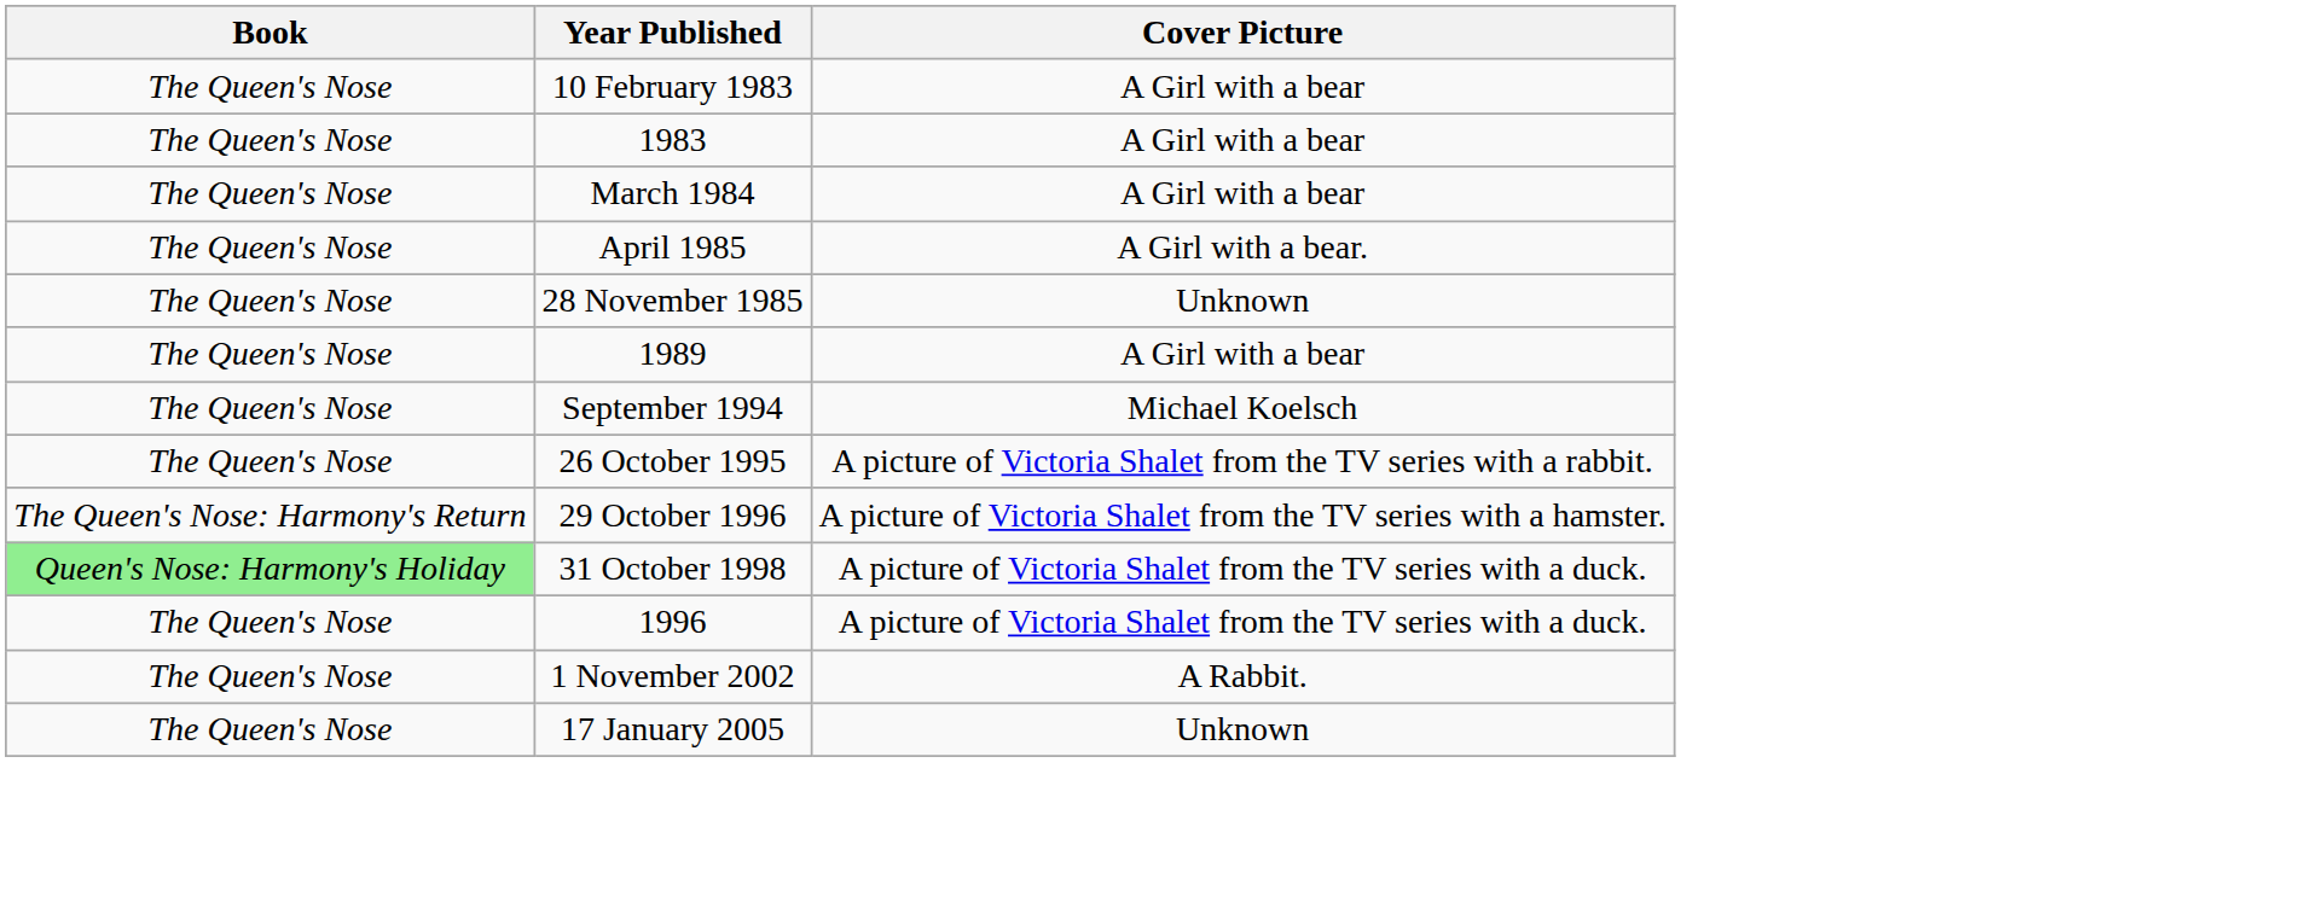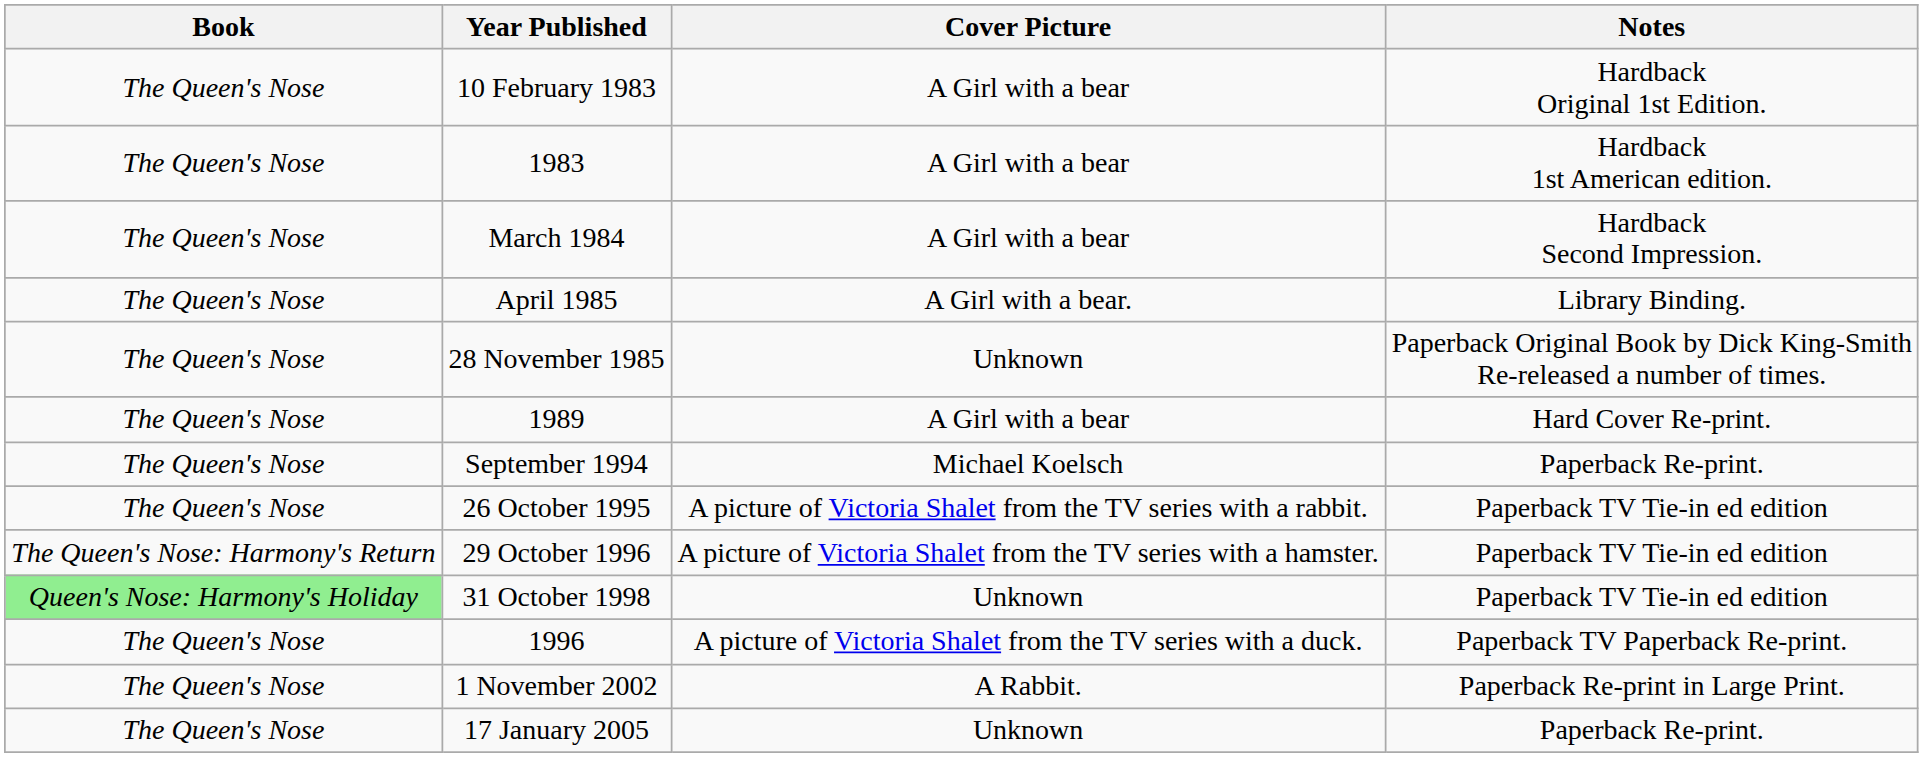+ column: Notes | Hardback Original 1st Edition. | Hardback 1st American edition. | Hardback Second Impression. | Library Binding. | Paperback Original Book by Dick King-Smith Re-released a number of times. | Hard Cover Re-print. | Paperback Re-print. | Paperback TV Tie-in ed edition | Paperback TV Tie-in ed edition | Paperback TV Tie-in ed edition | Paperback TV Paperback Re-print. | Paperback Re-print in Large Print. | Paperback Re-print.
31 October 1998 | Cover Picture: A picture of Victoria Shalet from the TV series with a duck. -> Unknown
